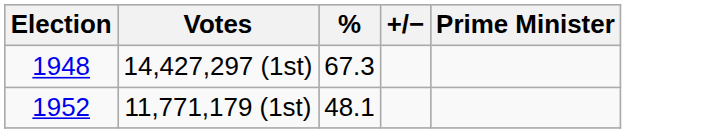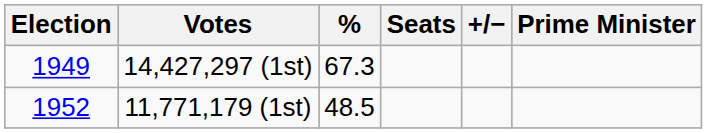+ column: Seats
14,427,297 (1st) | Election: 1948 -> 1949
11,771,179 (1st) | %: 48.1 -> 48.5
